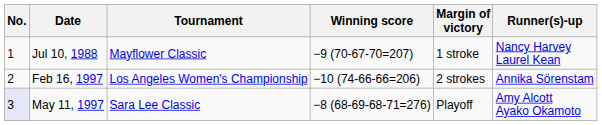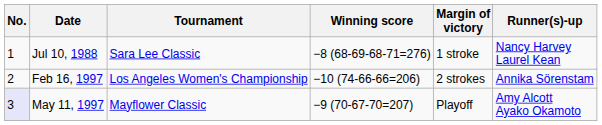Jul 10, 1988 | Tournament: Mayflower Classic -> Sara Lee Classic
Jul 10, 1988 | Winning score: −9 (70-67-70=207) -> −8 (68-69-68-71=276)
May 11, 1997 | Tournament: Sara Lee Classic -> Mayflower Classic
May 11, 1997 | Winning score: −8 (68-69-68-71=276) -> −9 (70-67-70=207)
